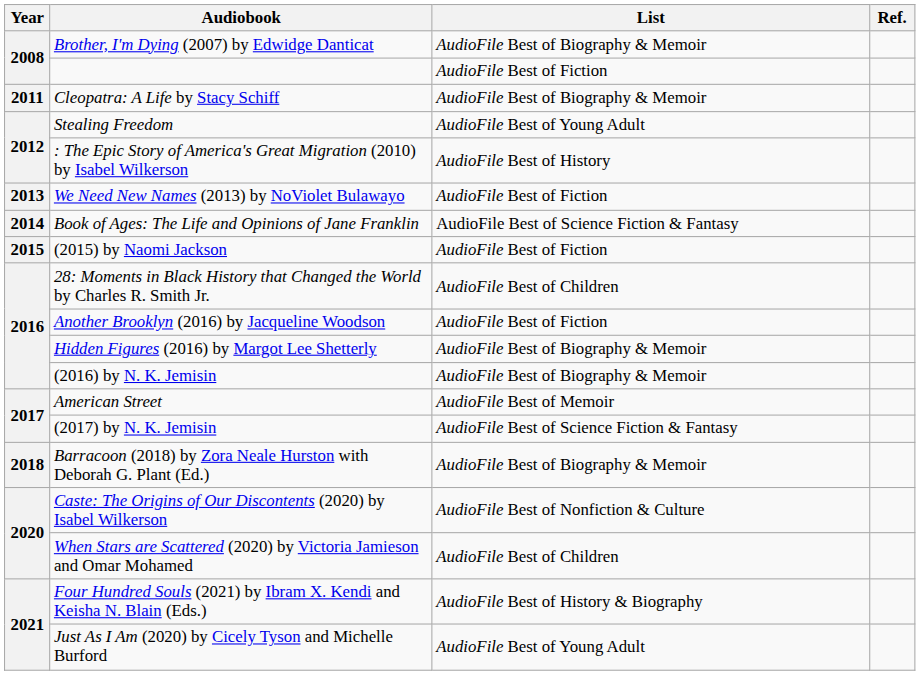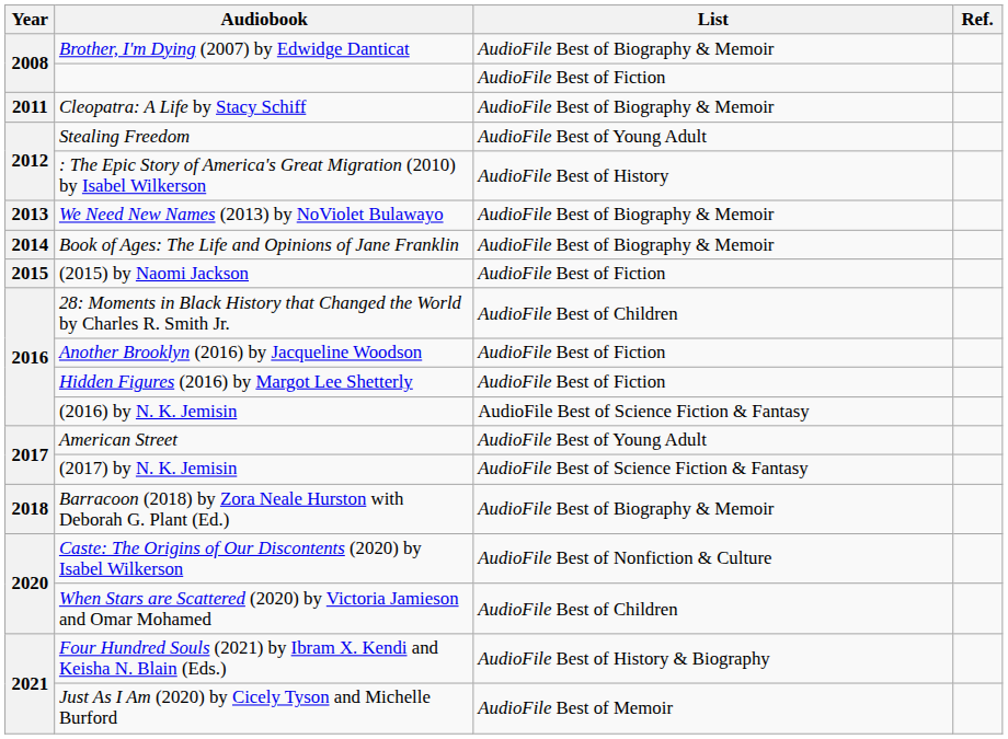We Need New Names (2013) by NoViolet Bulawayo | List: AudioFile Best of Fiction -> AudioFile Best of Biography & Memoir
Book of Ages: The Life and Opinions of Jane Franklin | List: AudioFile Best of Science Fiction & Fantasy -> AudioFile Best of Biography & Memoir
Hidden Figures (2016) by Margot Lee Shetterly | List: AudioFile Best of Biography & Memoir -> AudioFile Best of Fiction
(2016) by N. K. Jemisin | List: AudioFile Best of Biography & Memoir -> AudioFile Best of Science Fiction & Fantasy
American Street | List: AudioFile Best of Memoir -> AudioFile Best of Young Adult
Just As I Am (2020) by Cicely Tyson and Michelle Burford | List: AudioFile Best of Young Adult -> AudioFile Best of Memoir
